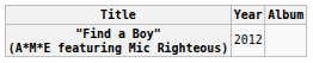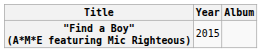"Find a Boy" (A*M*E featuring Mic Righteous) | Year: 2012 -> 2015
